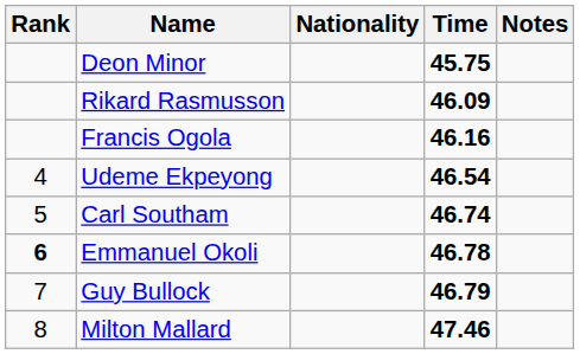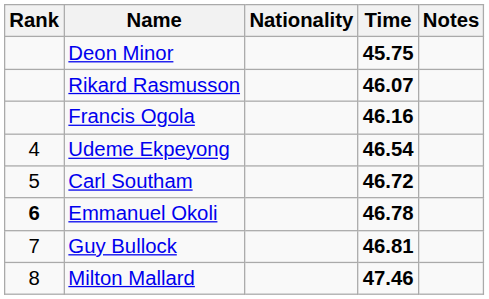Rikard Rasmusson | Time: 46.09 -> 46.07
Carl Southam | Time: 46.74 -> 46.72
Guy Bullock | Time: 46.79 -> 46.81
